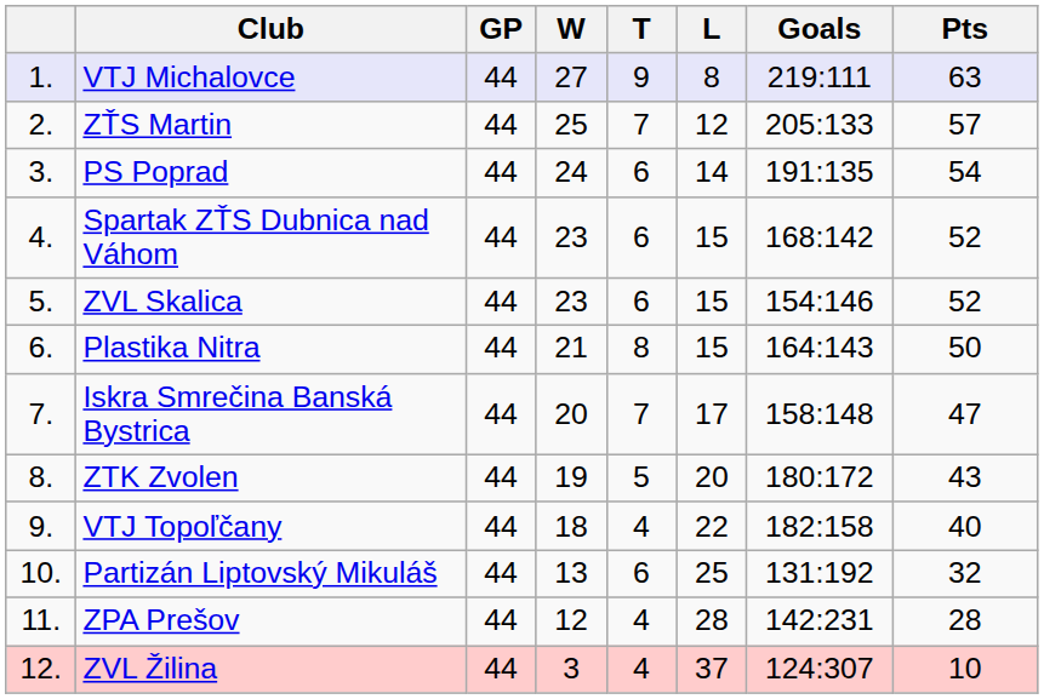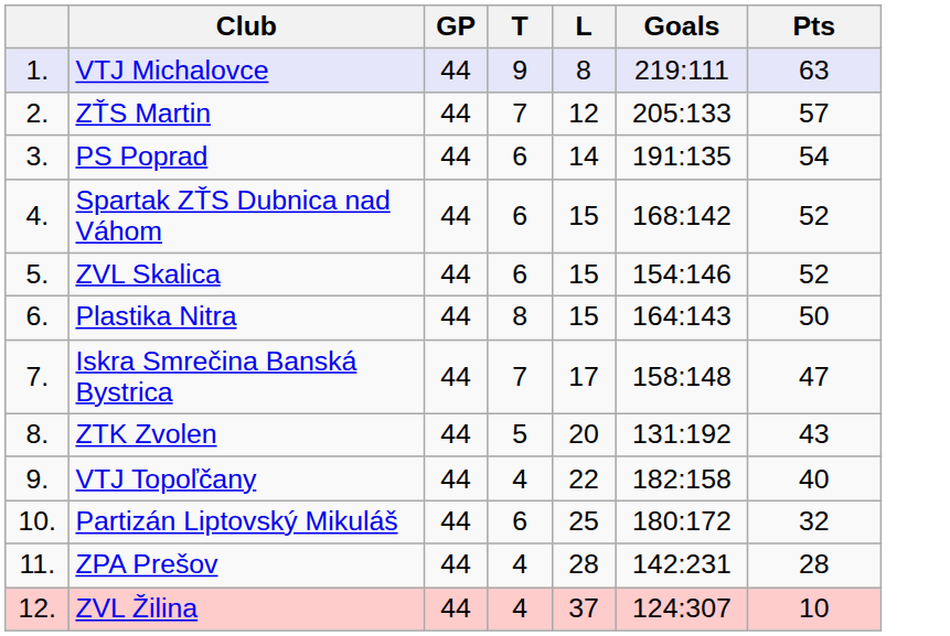- column: W | 27 | 25 | 24 | 23 | 23 | 21 | 20 | 19 | 18 | 13 | 12 | 3
ZTK Zvolen | Goals: 180:172 -> 131:192
Partizán Liptovský Mikuláš | Goals: 131:192 -> 180:172
